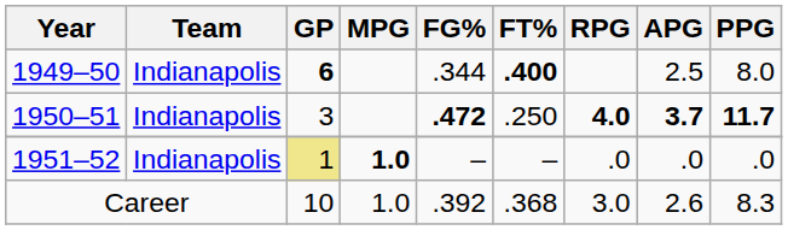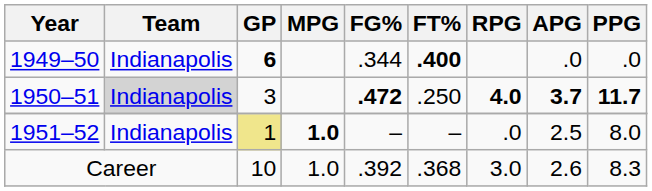1949–50 | APG: 2.5 -> .0
1949–50 | PPG: 8.0 -> .0
1950–51 | Team: no background -> lightgrey background
1951–52 | APG: .0 -> 2.5
1951–52 | PPG: .0 -> 8.0
